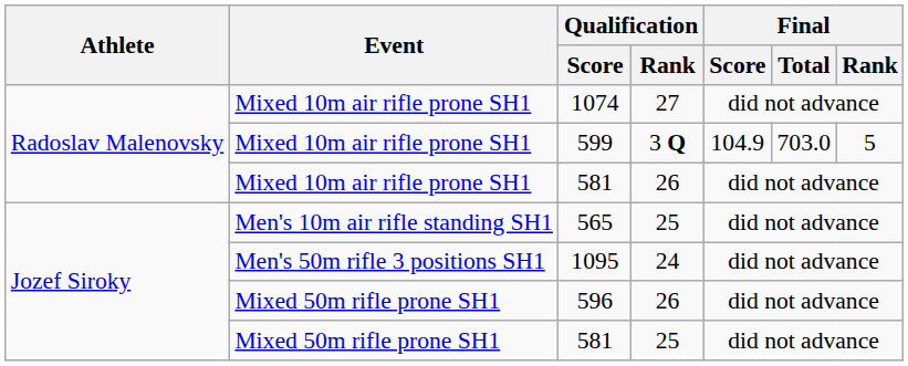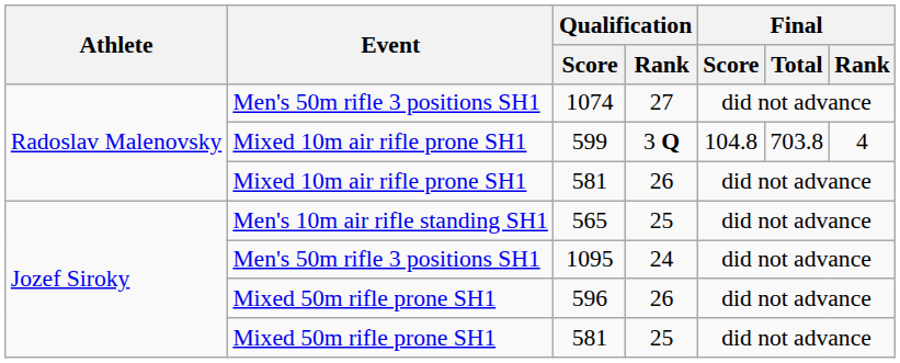1074 | Event: Mixed 10m air rifle prone SH1 -> Men's 50m rifle 3 positions SH1
599 | Final / Score: 104.9 -> 104.8
599 | Final / Total: 703.0 -> 703.8
599 | Final / Rank: 5 -> 4
